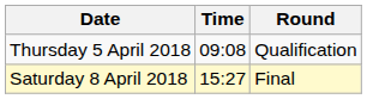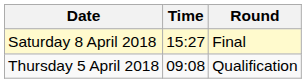rows swapped: Thursday 5 April 2018 <-> Saturday 8 April 2018
